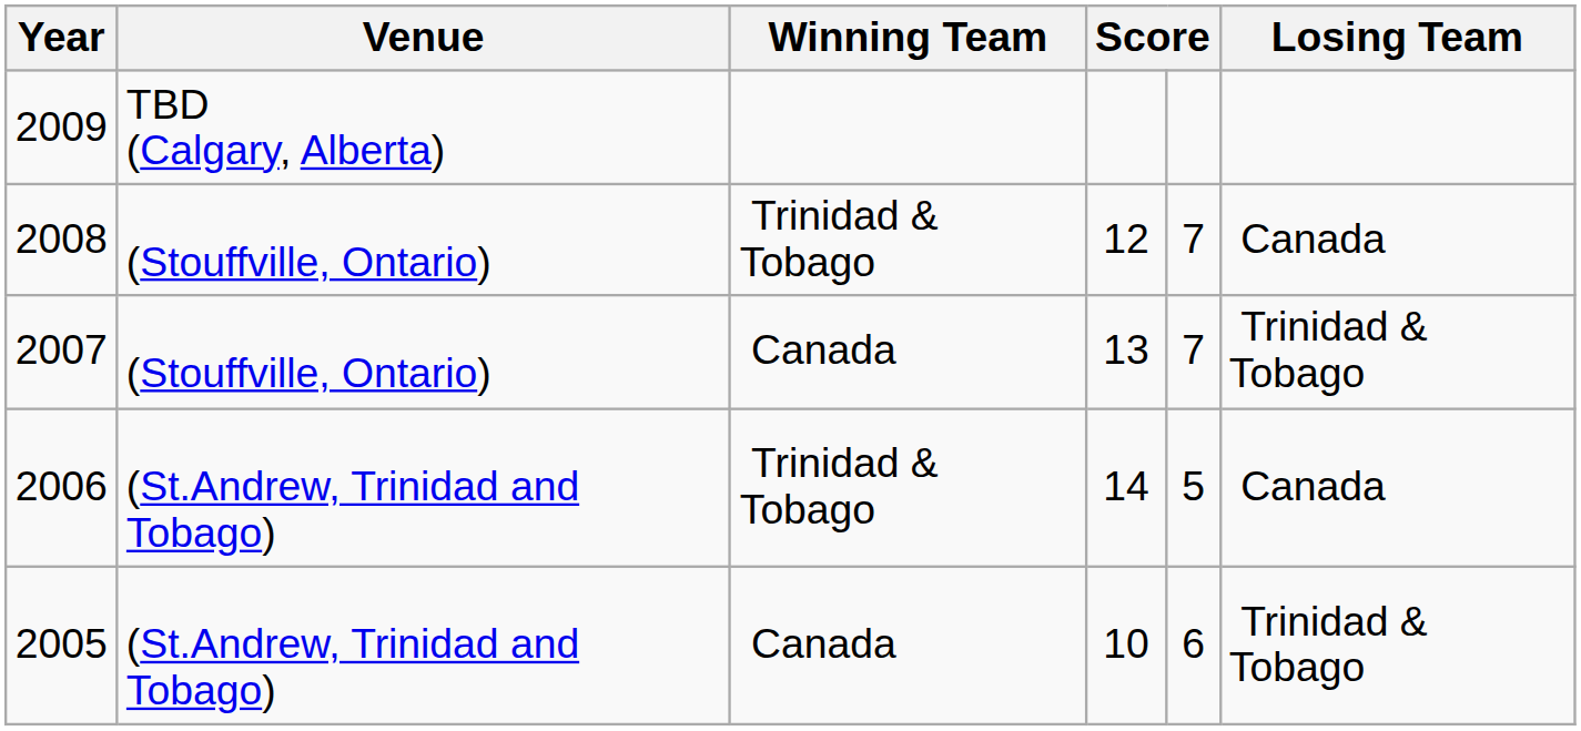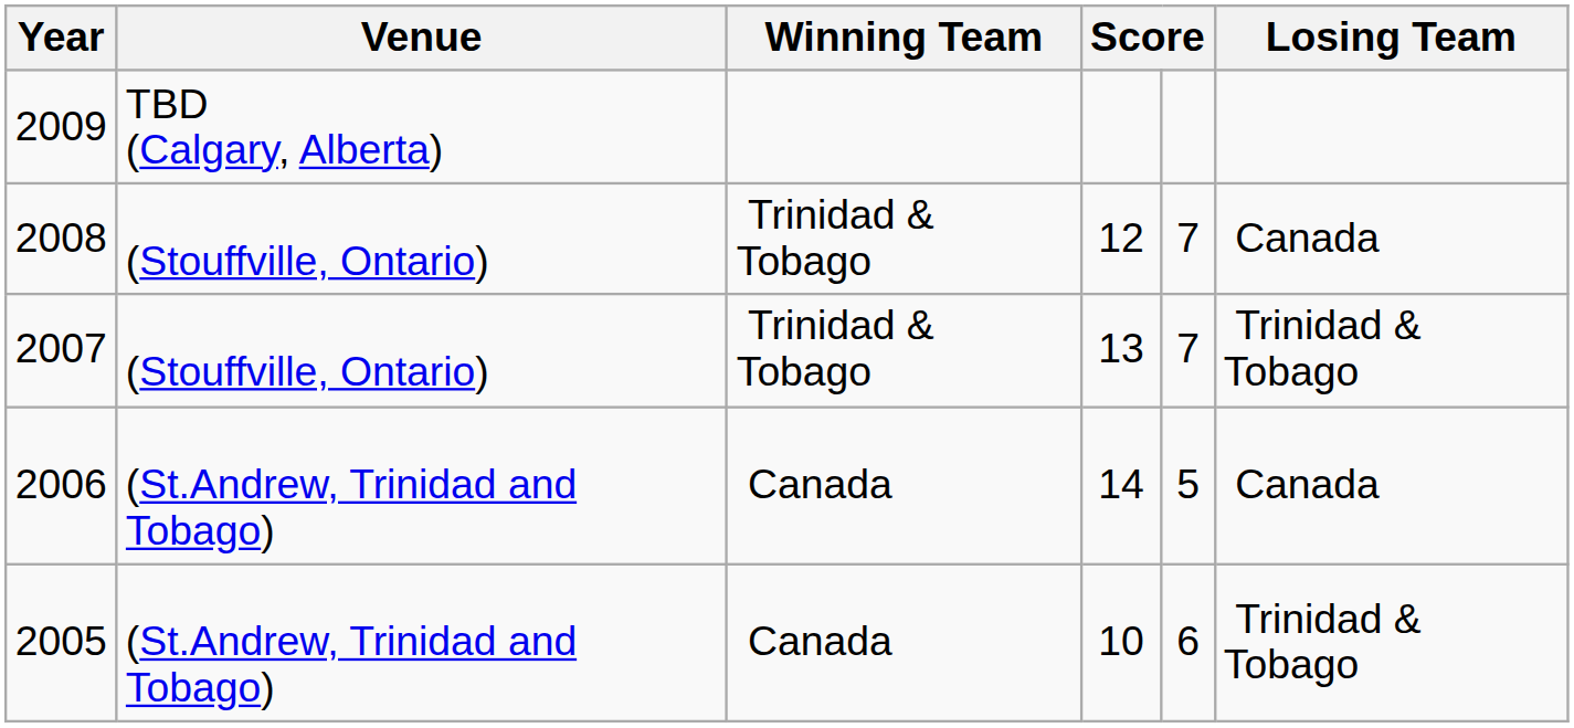2007 | Winning Team: Canada -> Trinidad & Tobago
2006 | Winning Team: Trinidad & Tobago -> Canada
